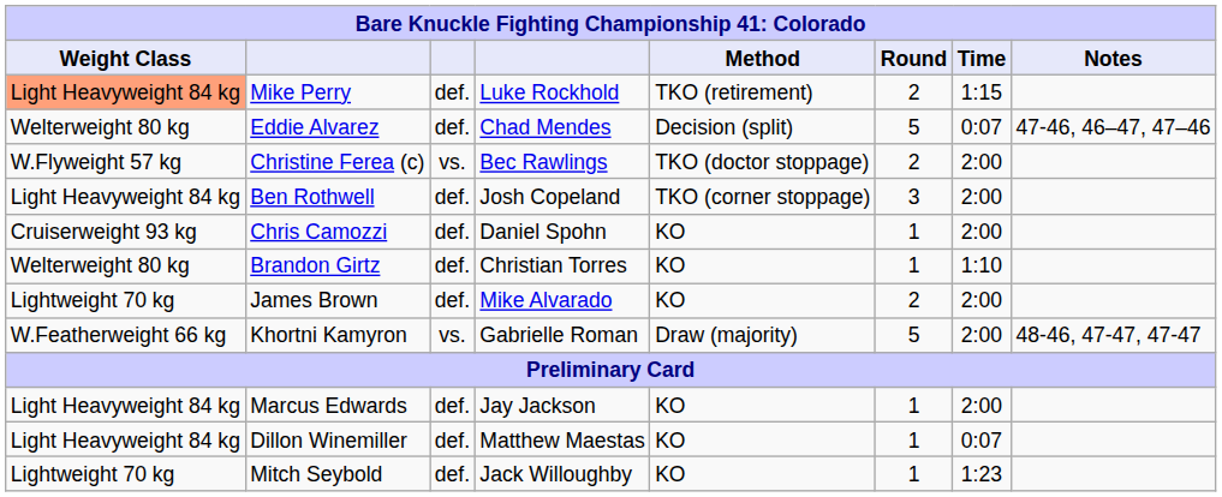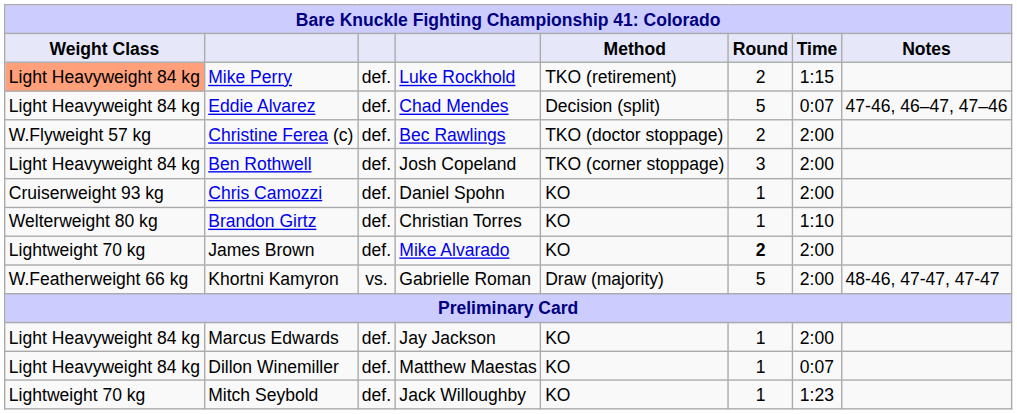Eddie Alvarez | Weight Class: Welterweight 80 kg -> Light Heavyweight 84 kg
Christine Ferea (c) | column 3: vs. -> def.
James Brown | Round: normal -> bold
